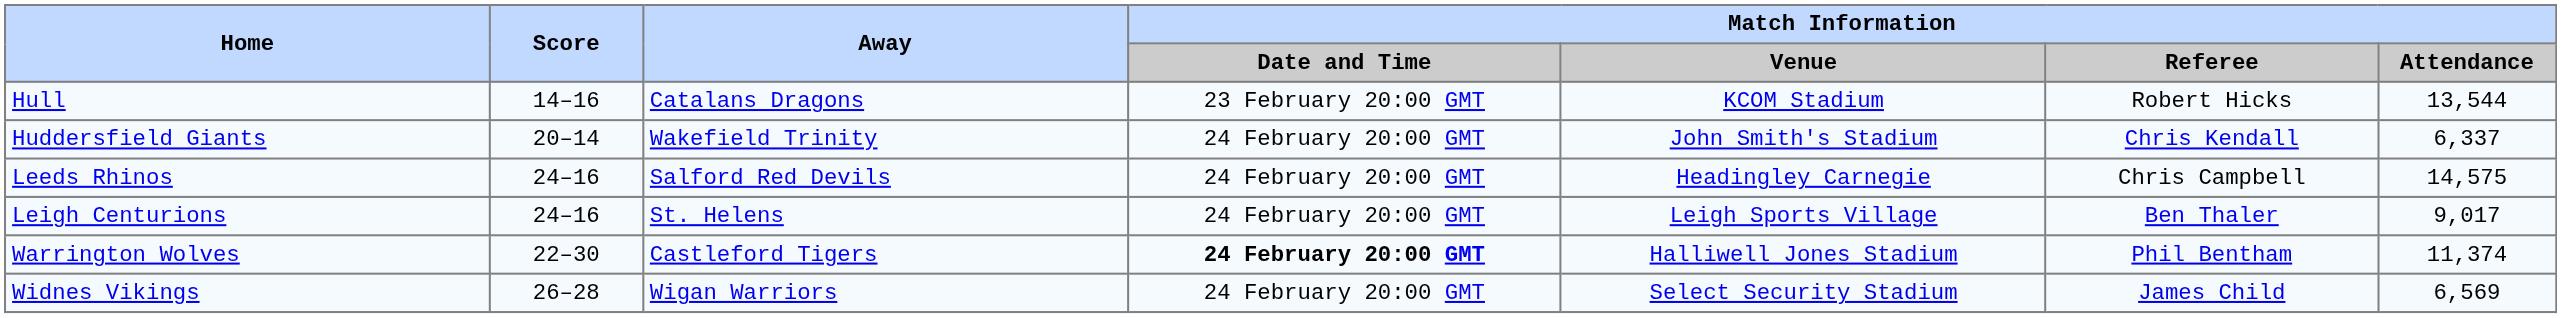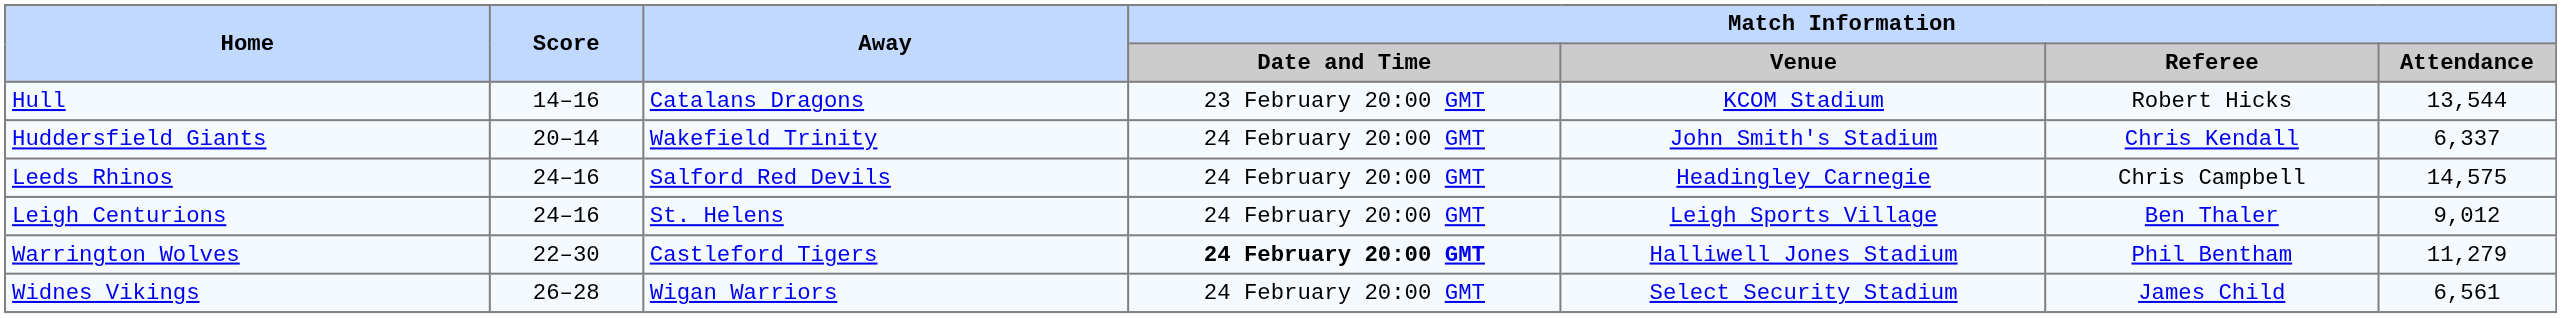Leigh Centurions | Match Information / Attendance: 9,017 -> 9,012
Warrington Wolves | Match Information / Attendance: 11,374 -> 11,279
Widnes Vikings | Match Information / Attendance: 6,569 -> 6,561
